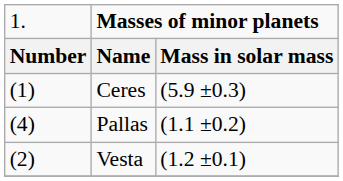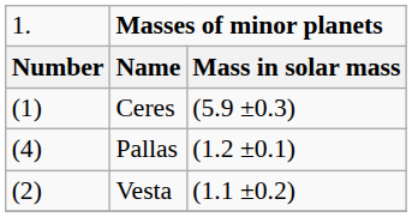Pallas | column 3: (1.1 ±0.2) -> (1.2 ±0.1)
Vesta | column 3: (1.2 ±0.1) -> (1.1 ±0.2)
